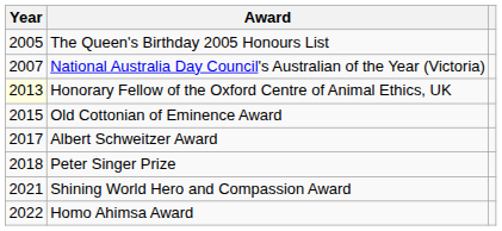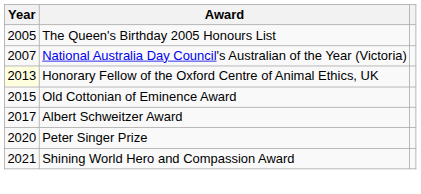Peter Singer Prize | Year: 2018 -> 2020
- row: 2022 | Homo Ahimsa Award
